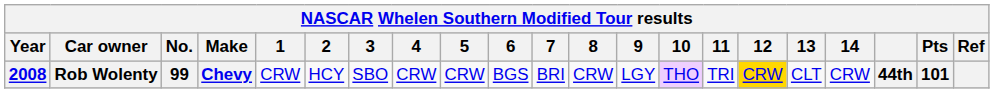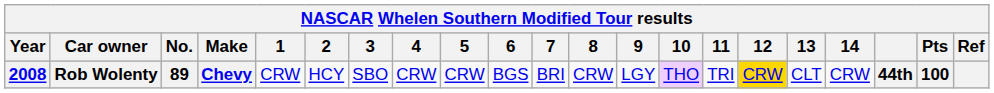Rob Wolenty | No.: 99 -> 89
Rob Wolenty | Pts: 101 -> 100
